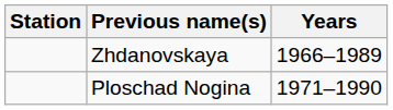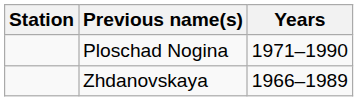rows swapped: Zhdanovskaya <-> Ploschad Nogina
